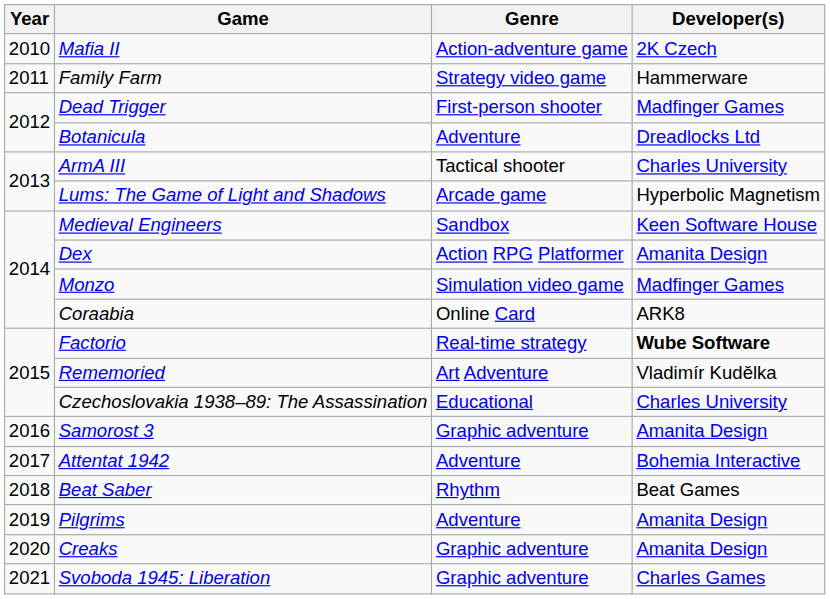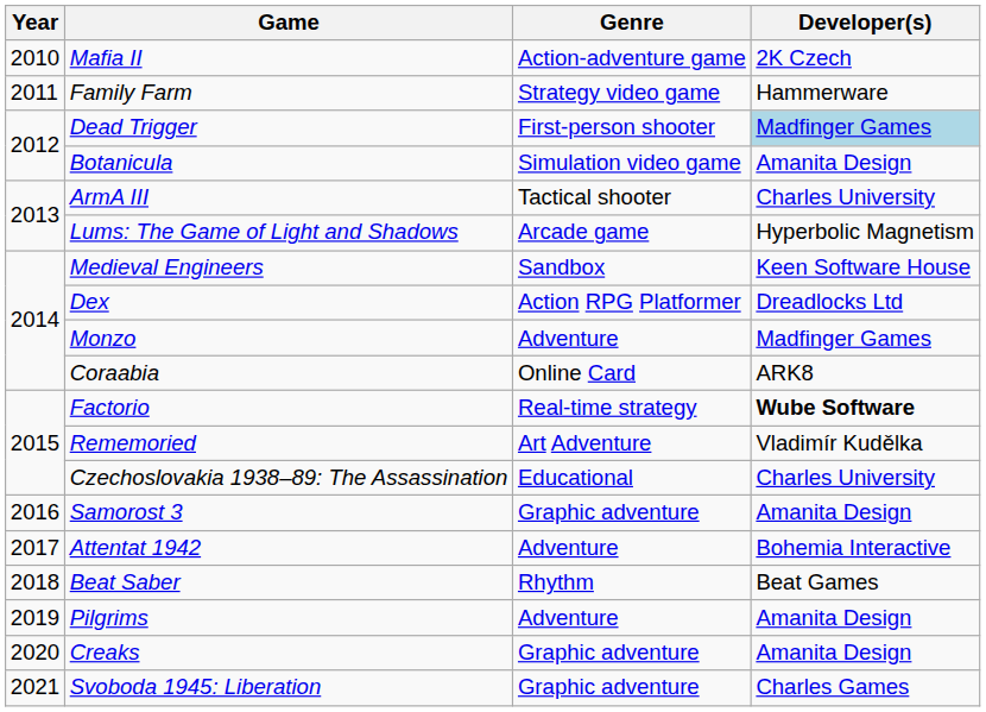Dead Trigger | Developer(s): no background -> lightblue background
Botanicula | Genre: Adventure -> Simulation video game
Botanicula | Developer(s): Dreadlocks Ltd -> Amanita Design
Dex | Developer(s): Amanita Design -> Dreadlocks Ltd
Monzo | Genre: Simulation video game -> Adventure
